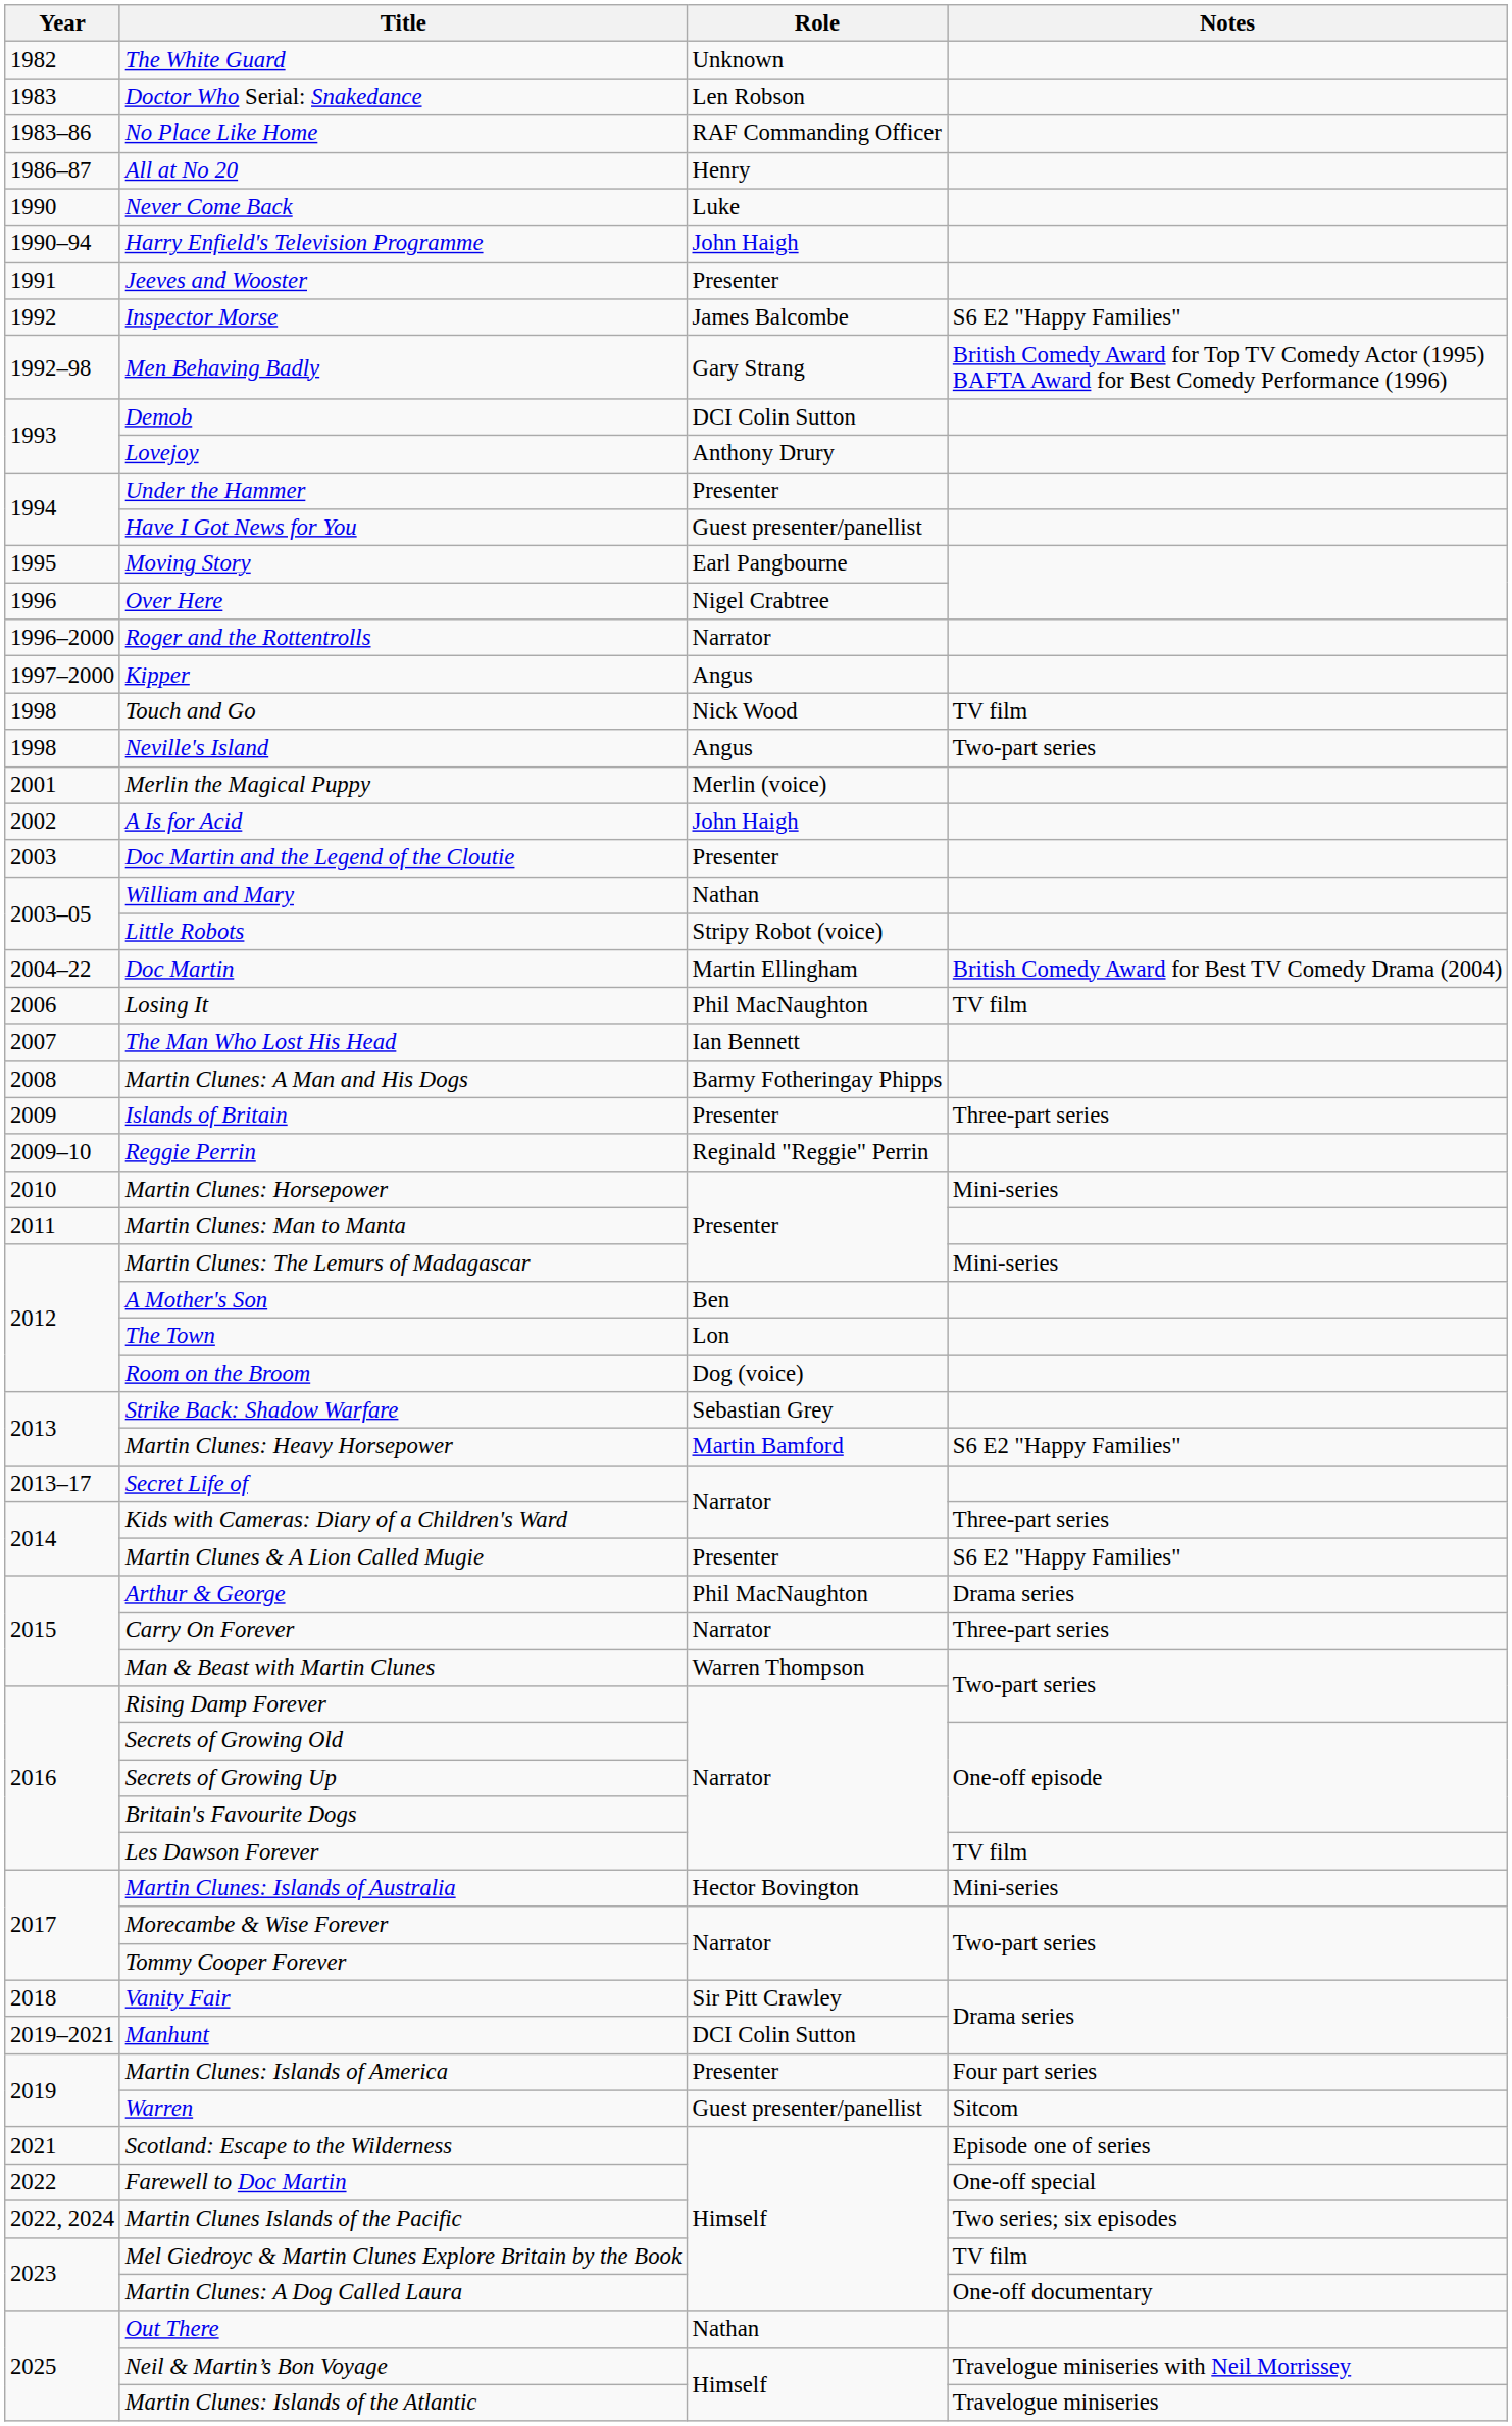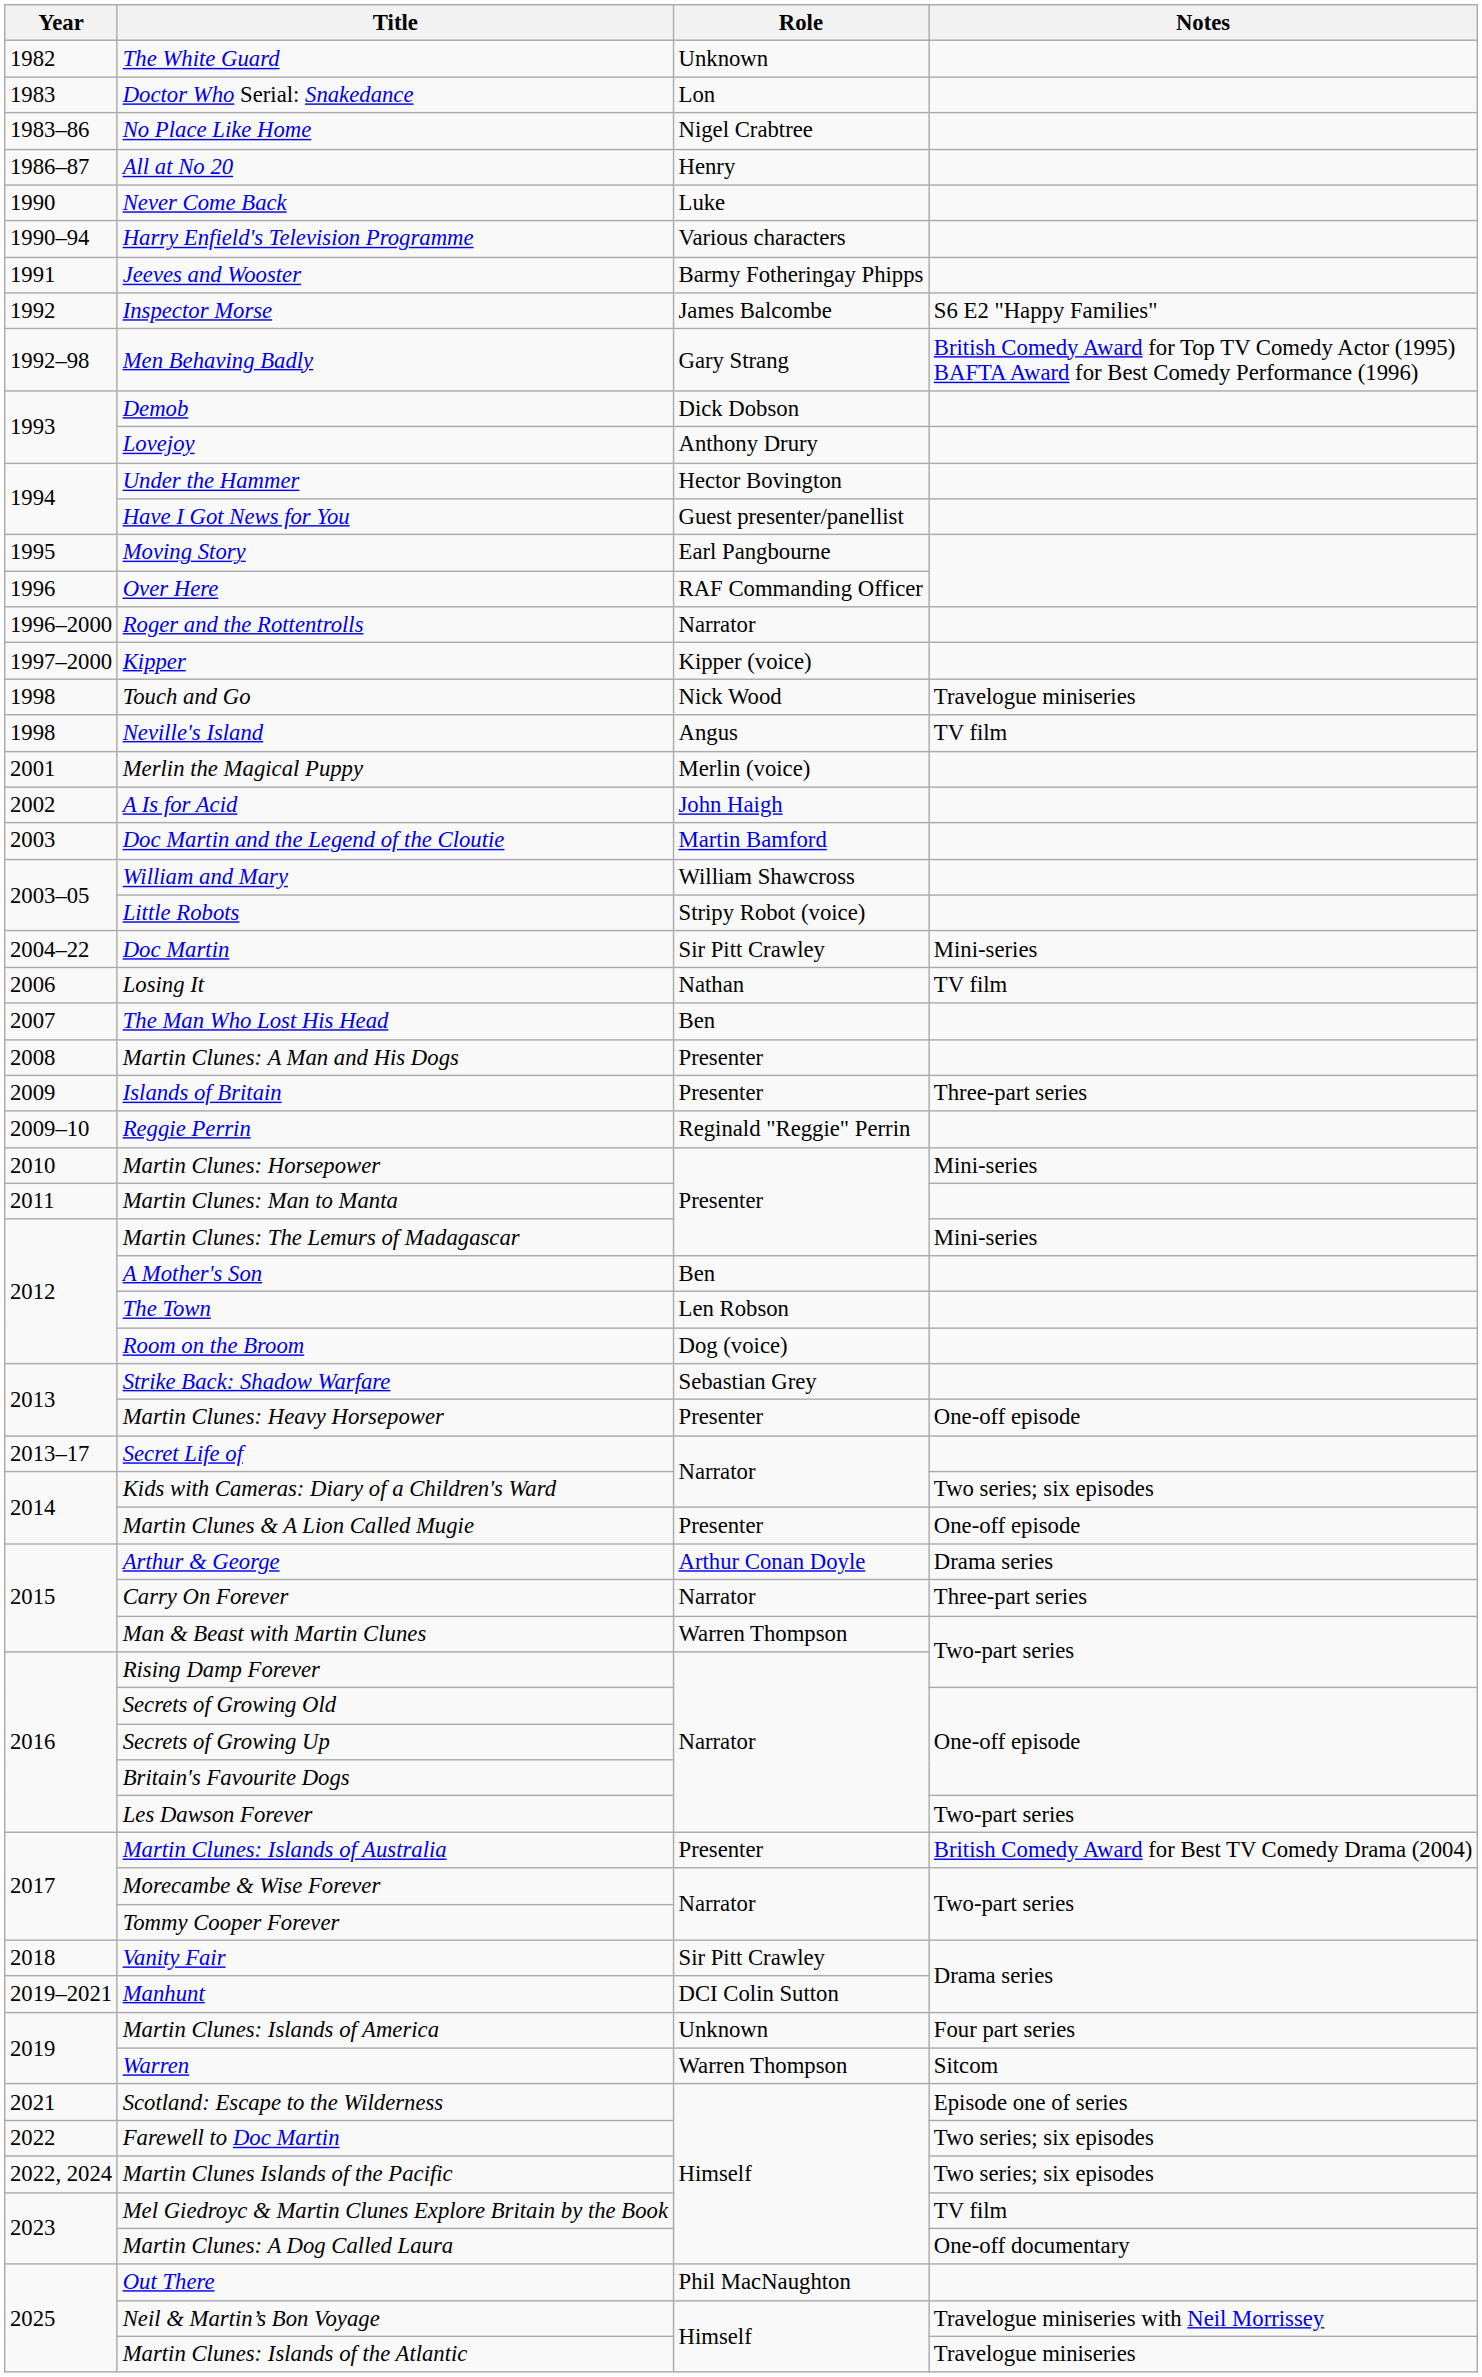Doctor Who Serial: Snakedance | Role: Len Robson -> Lon
No Place Like Home | Role: RAF Commanding Officer -> Nigel Crabtree
Harry Enfield's Television Programme | Role: John Haigh -> Various characters
Jeeves and Wooster | Role: Presenter -> Barmy Fotheringay Phipps
Demob | Role: DCI Colin Sutton -> Dick Dobson
Under the Hammer | Role: Presenter -> Hector Bovington
Over Here | Role: Nigel Crabtree -> RAF Commanding Officer
Kipper | Role: Angus -> Kipper (voice)
Touch and Go | Notes: TV film -> Travelogue miniseries
Neville's Island | Notes: Two-part series -> TV film
Doc Martin and the Legend of the Cloutie | Role: Presenter -> Martin Bamford
William and Mary | Role: Nathan -> William Shawcross
Doc Martin | Role: Martin Ellingham -> Sir Pitt Crawley
Doc Martin | Notes: British Comedy Award for Best TV Comedy Drama (2004) -> Mini-series
Losing It | Role: Phil MacNaughton -> Nathan
The Man Who Lost His Head | Role: Ian Bennett -> Ben
Martin Clunes: A Man and His Dogs | Role: Barmy Fotheringay Phipps -> Presenter
The Town | Role: Lon -> Len Robson
Martin Clunes: Heavy Horsepower | Role: Martin Bamford -> Presenter
Martin Clunes: Heavy Horsepower | Notes: S6 E2 "Happy Families" -> One-off episode
Kids with Cameras: Diary of a Children's Ward | Notes: Three-part series -> Two series; six episodes
Martin Clunes & A Lion Called Mugie | Notes: S6 E2 "Happy Families" -> One-off episode
Arthur & George | Role: Phil MacNaughton -> Arthur Conan Doyle
Les Dawson Forever | Notes: TV film -> Two-part series
Martin Clunes: Islands of Australia | Role: Hector Bovington -> Presenter
Martin Clunes: Islands of Australia | Notes: Mini-series -> British Comedy Award for Best TV Comedy Drama (2004)
Martin Clunes: Islands of America | Role: Presenter -> Unknown
Warren | Role: Guest presenter/panellist -> Warren Thompson
Farewell to Doc Martin | Notes: One-off special -> Two series; six episodes
Out There | Role: Nathan -> Phil MacNaughton
